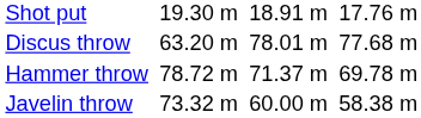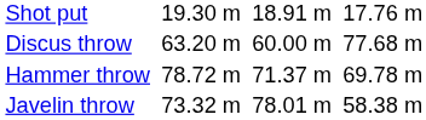Discus throw | column 5: 78.01 m -> 60.00 m
Javelin throw | column 5: 60.00 m -> 78.01 m
